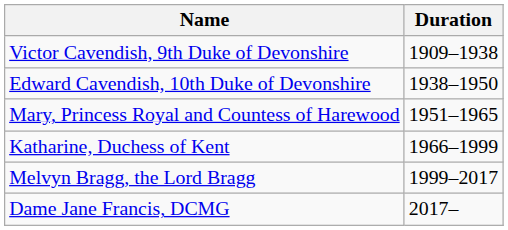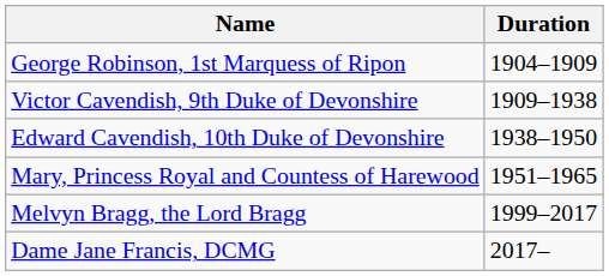+ row: George Robinson, 1st Marquess of Ripon | 1904–1909
- row: Katharine, Duchess of Kent | 1966–1999
